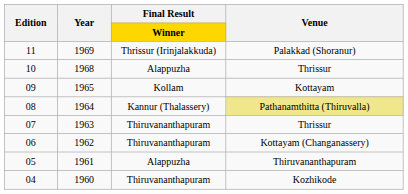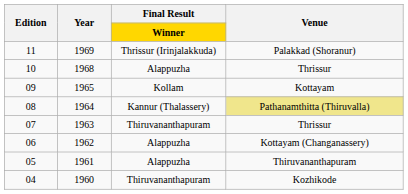06 | Final Result / Winner: Thiruvananthapuram -> Alappuzha
